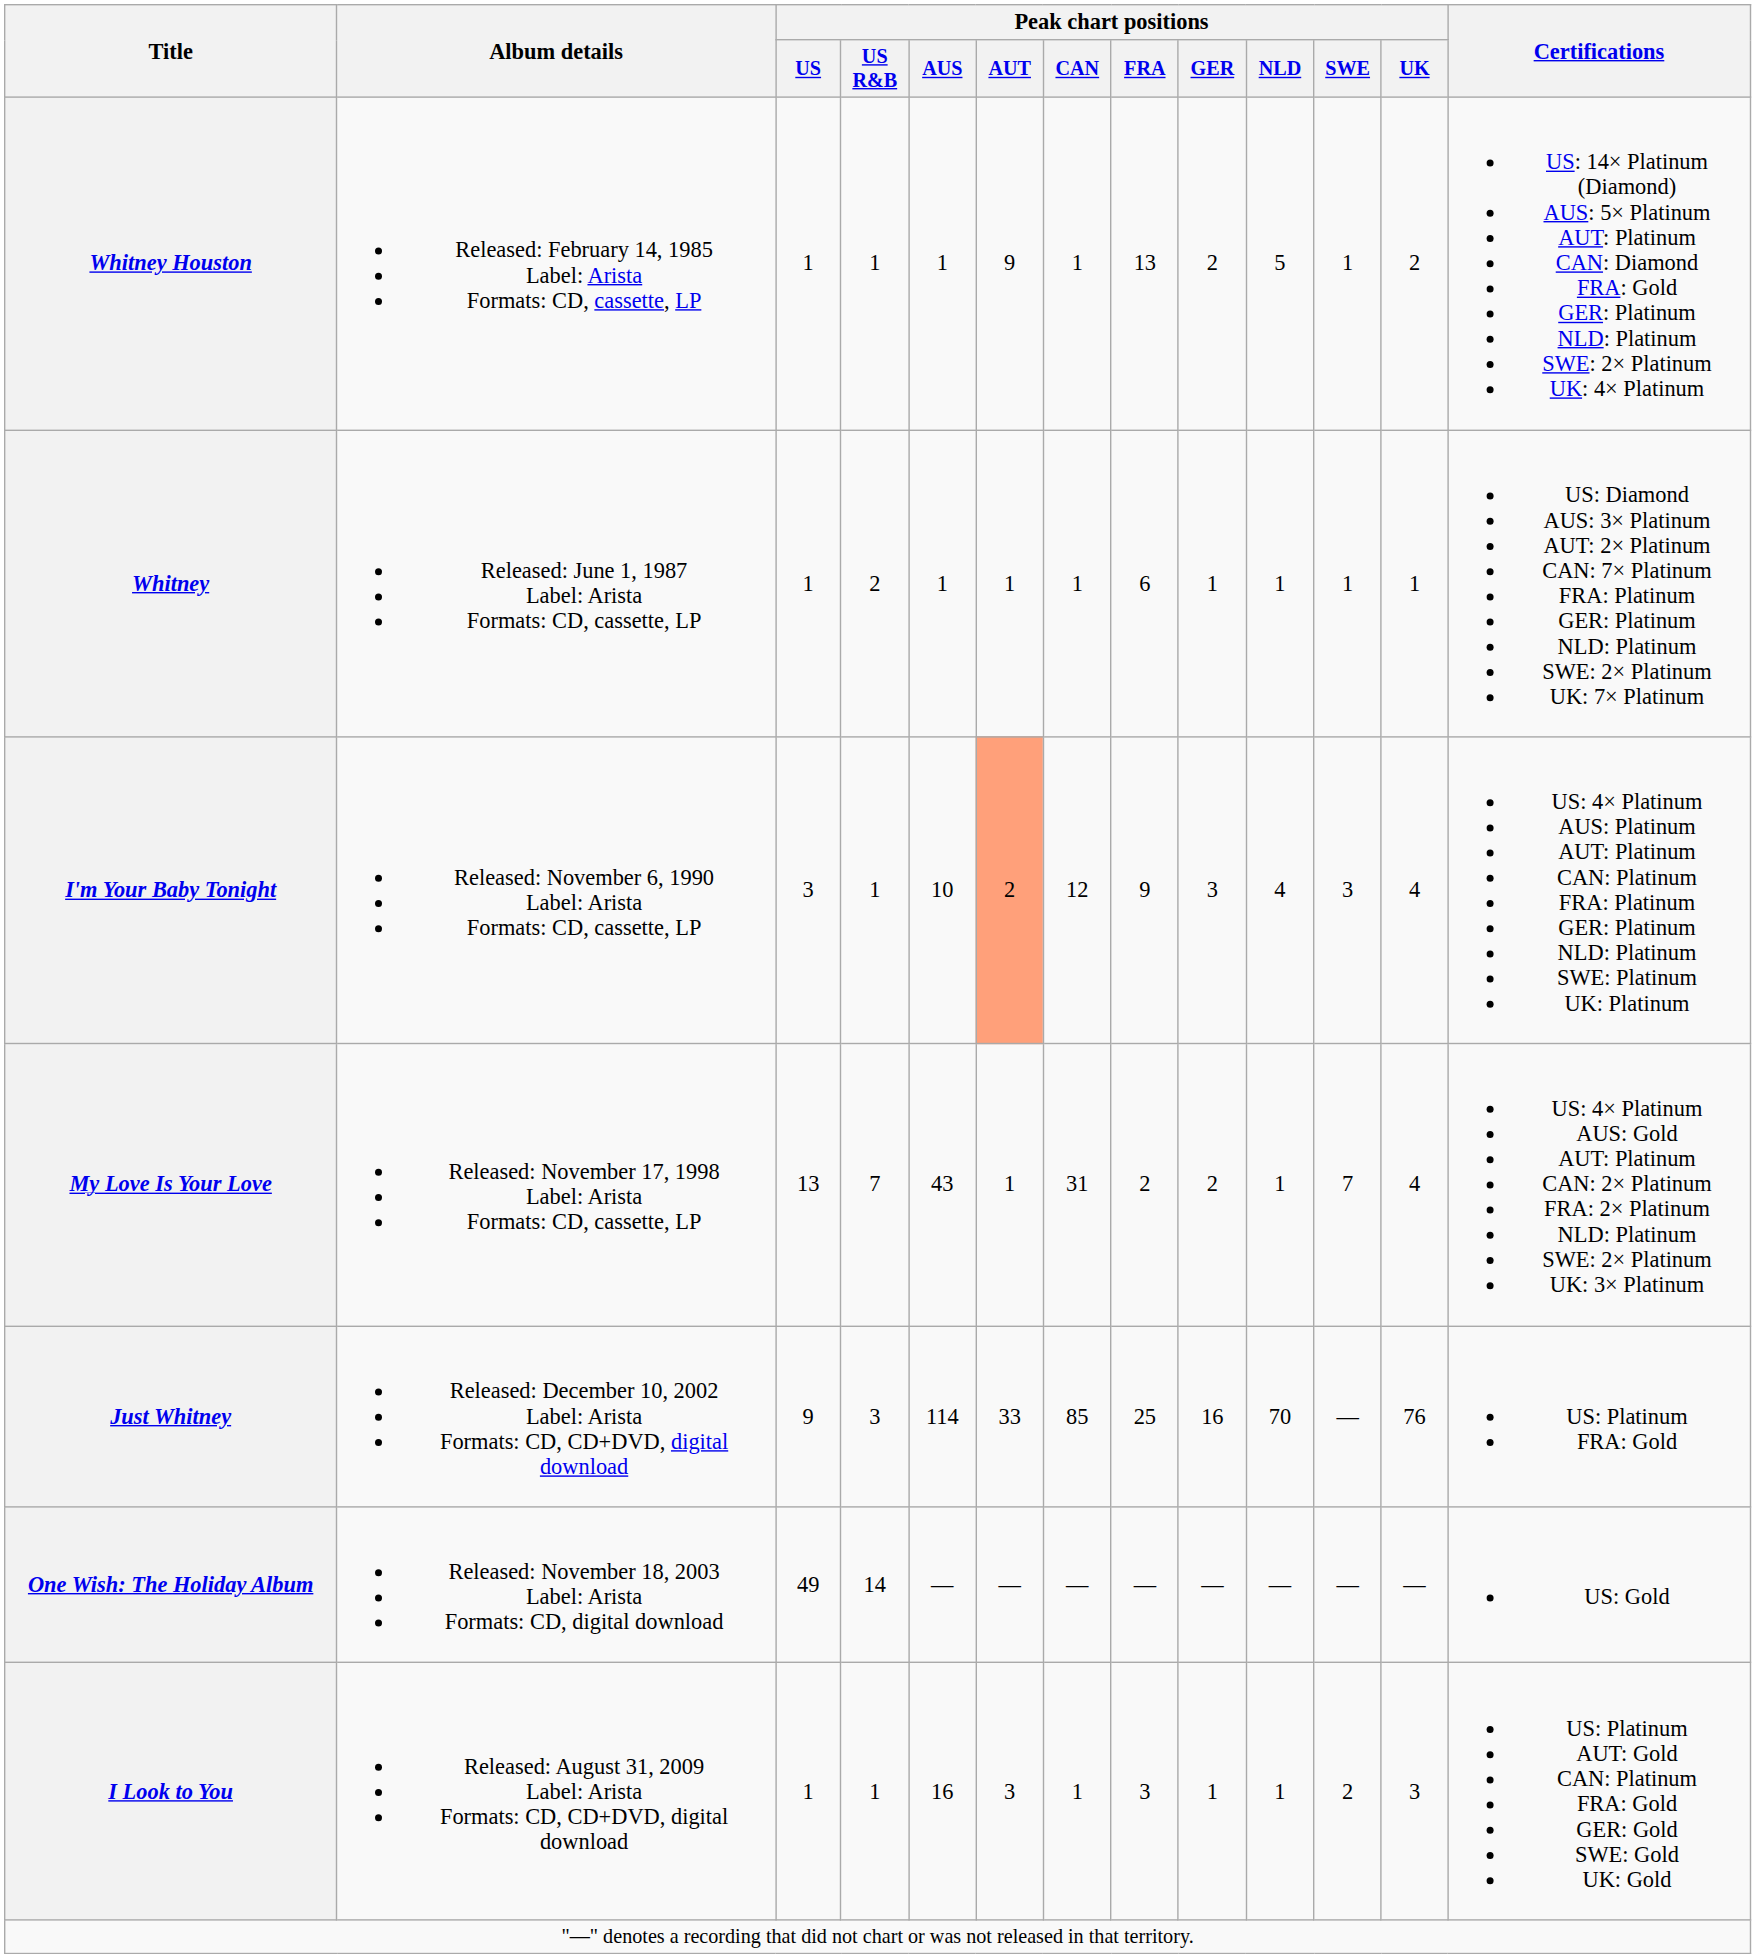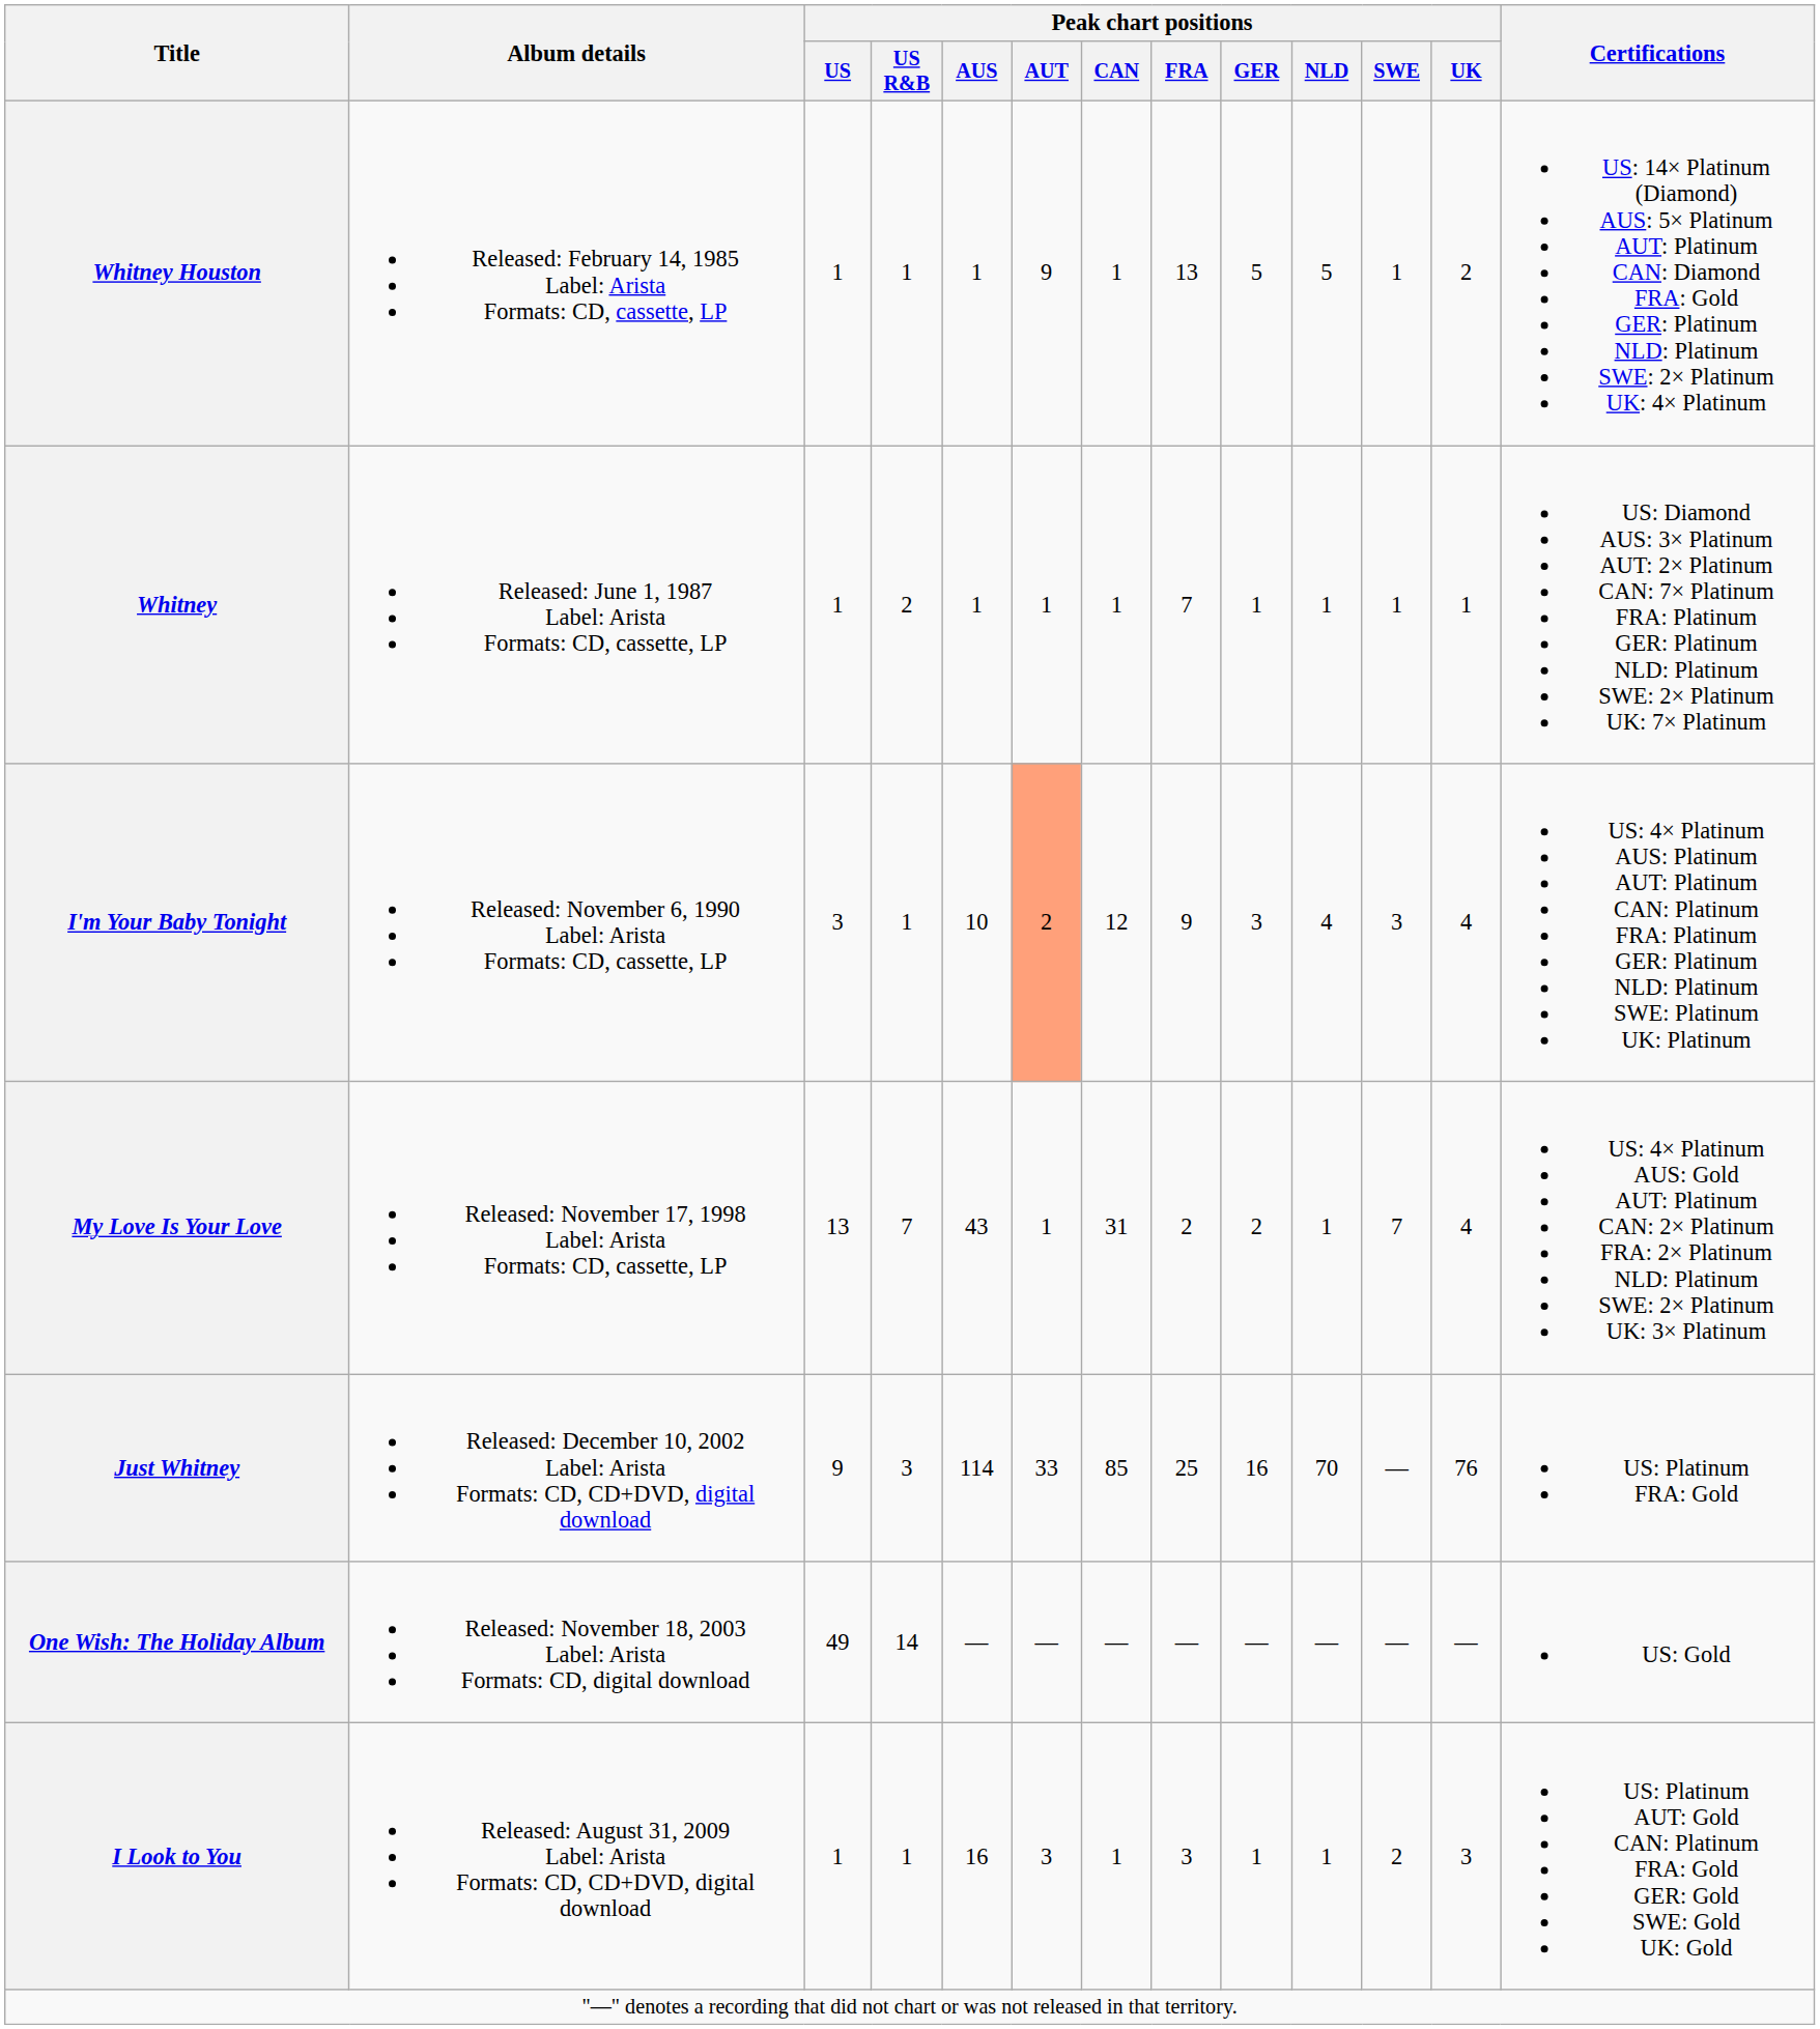Whitney Houston | Peak chart positions / GER: 2 -> 5
Whitney | Peak chart positions / FRA: 6 -> 7
